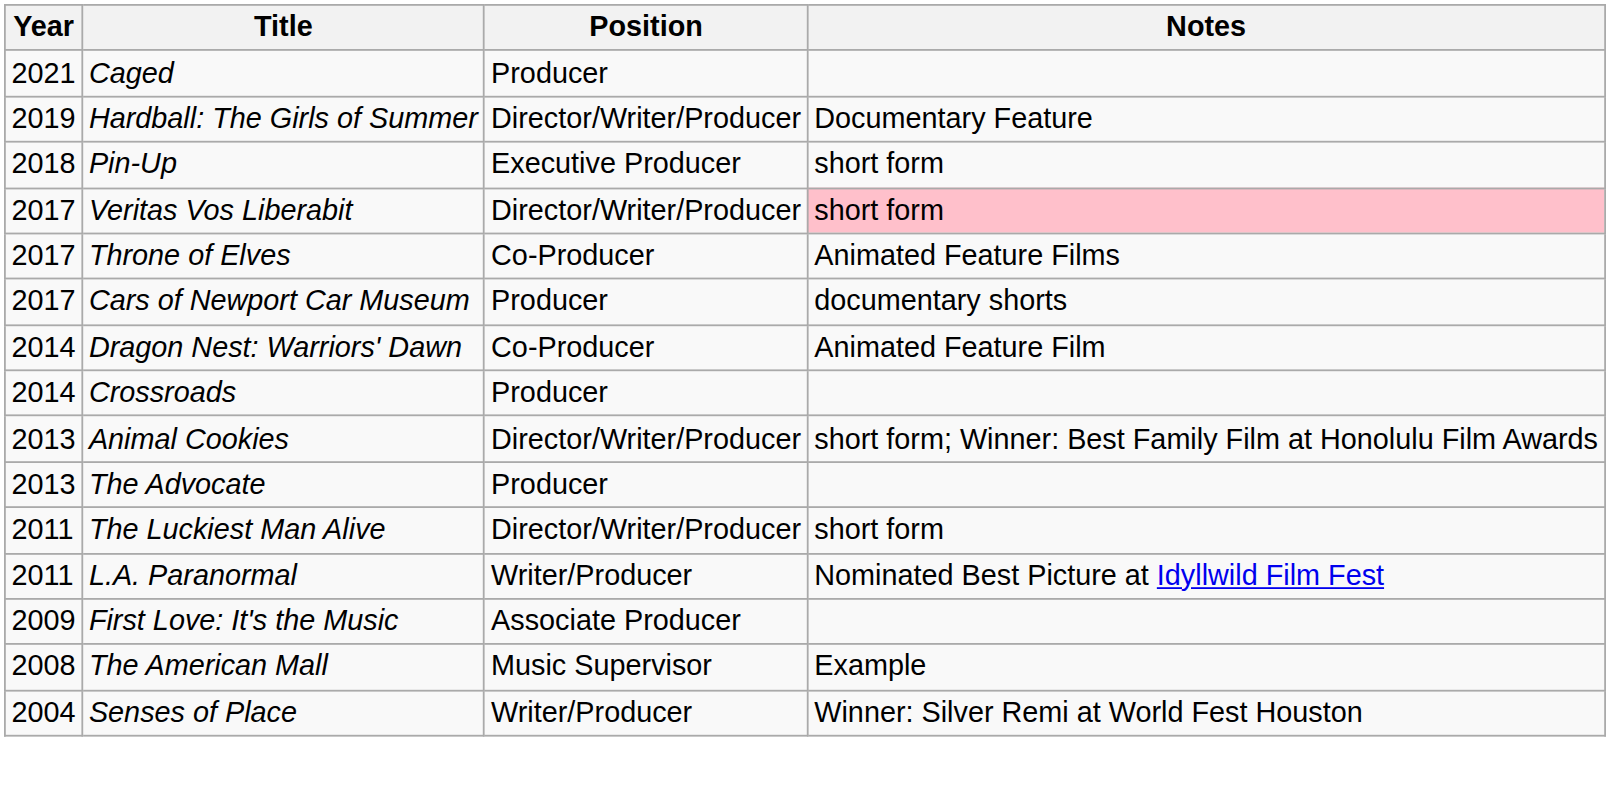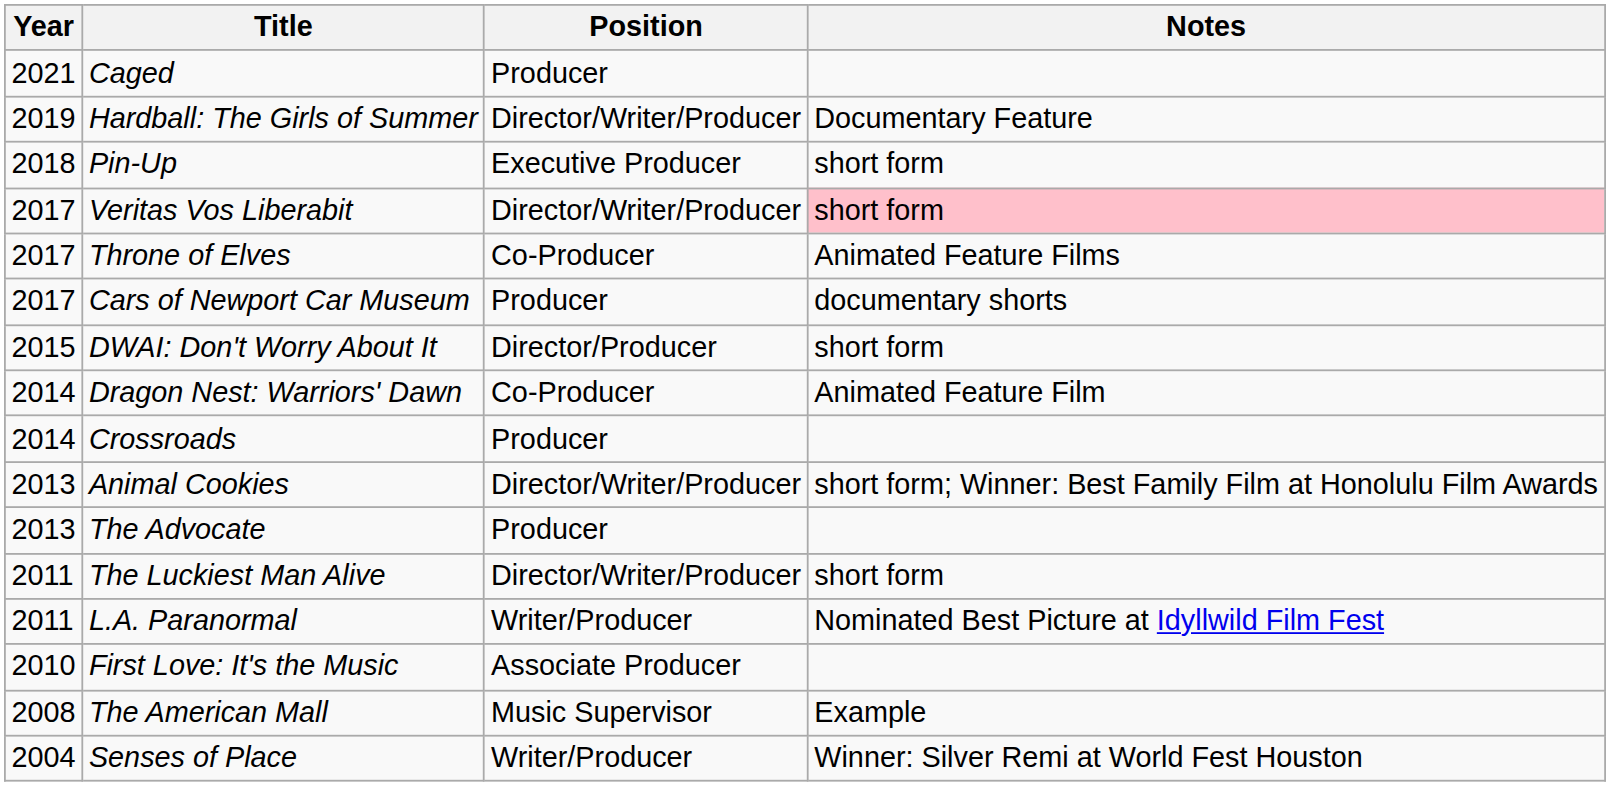+ row: 2015 | DWAI: Don't Worry About It | Director/Producer | short form
First Love: It's the Music | Year: 2009 -> 2010
